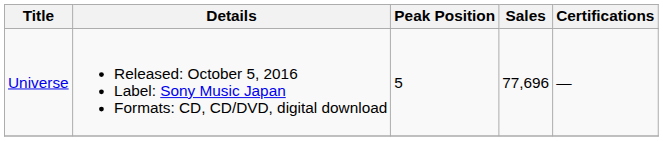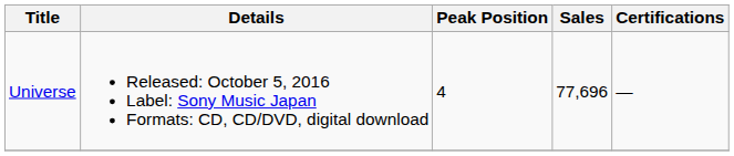Universe | Peak Position: 5 -> 4
